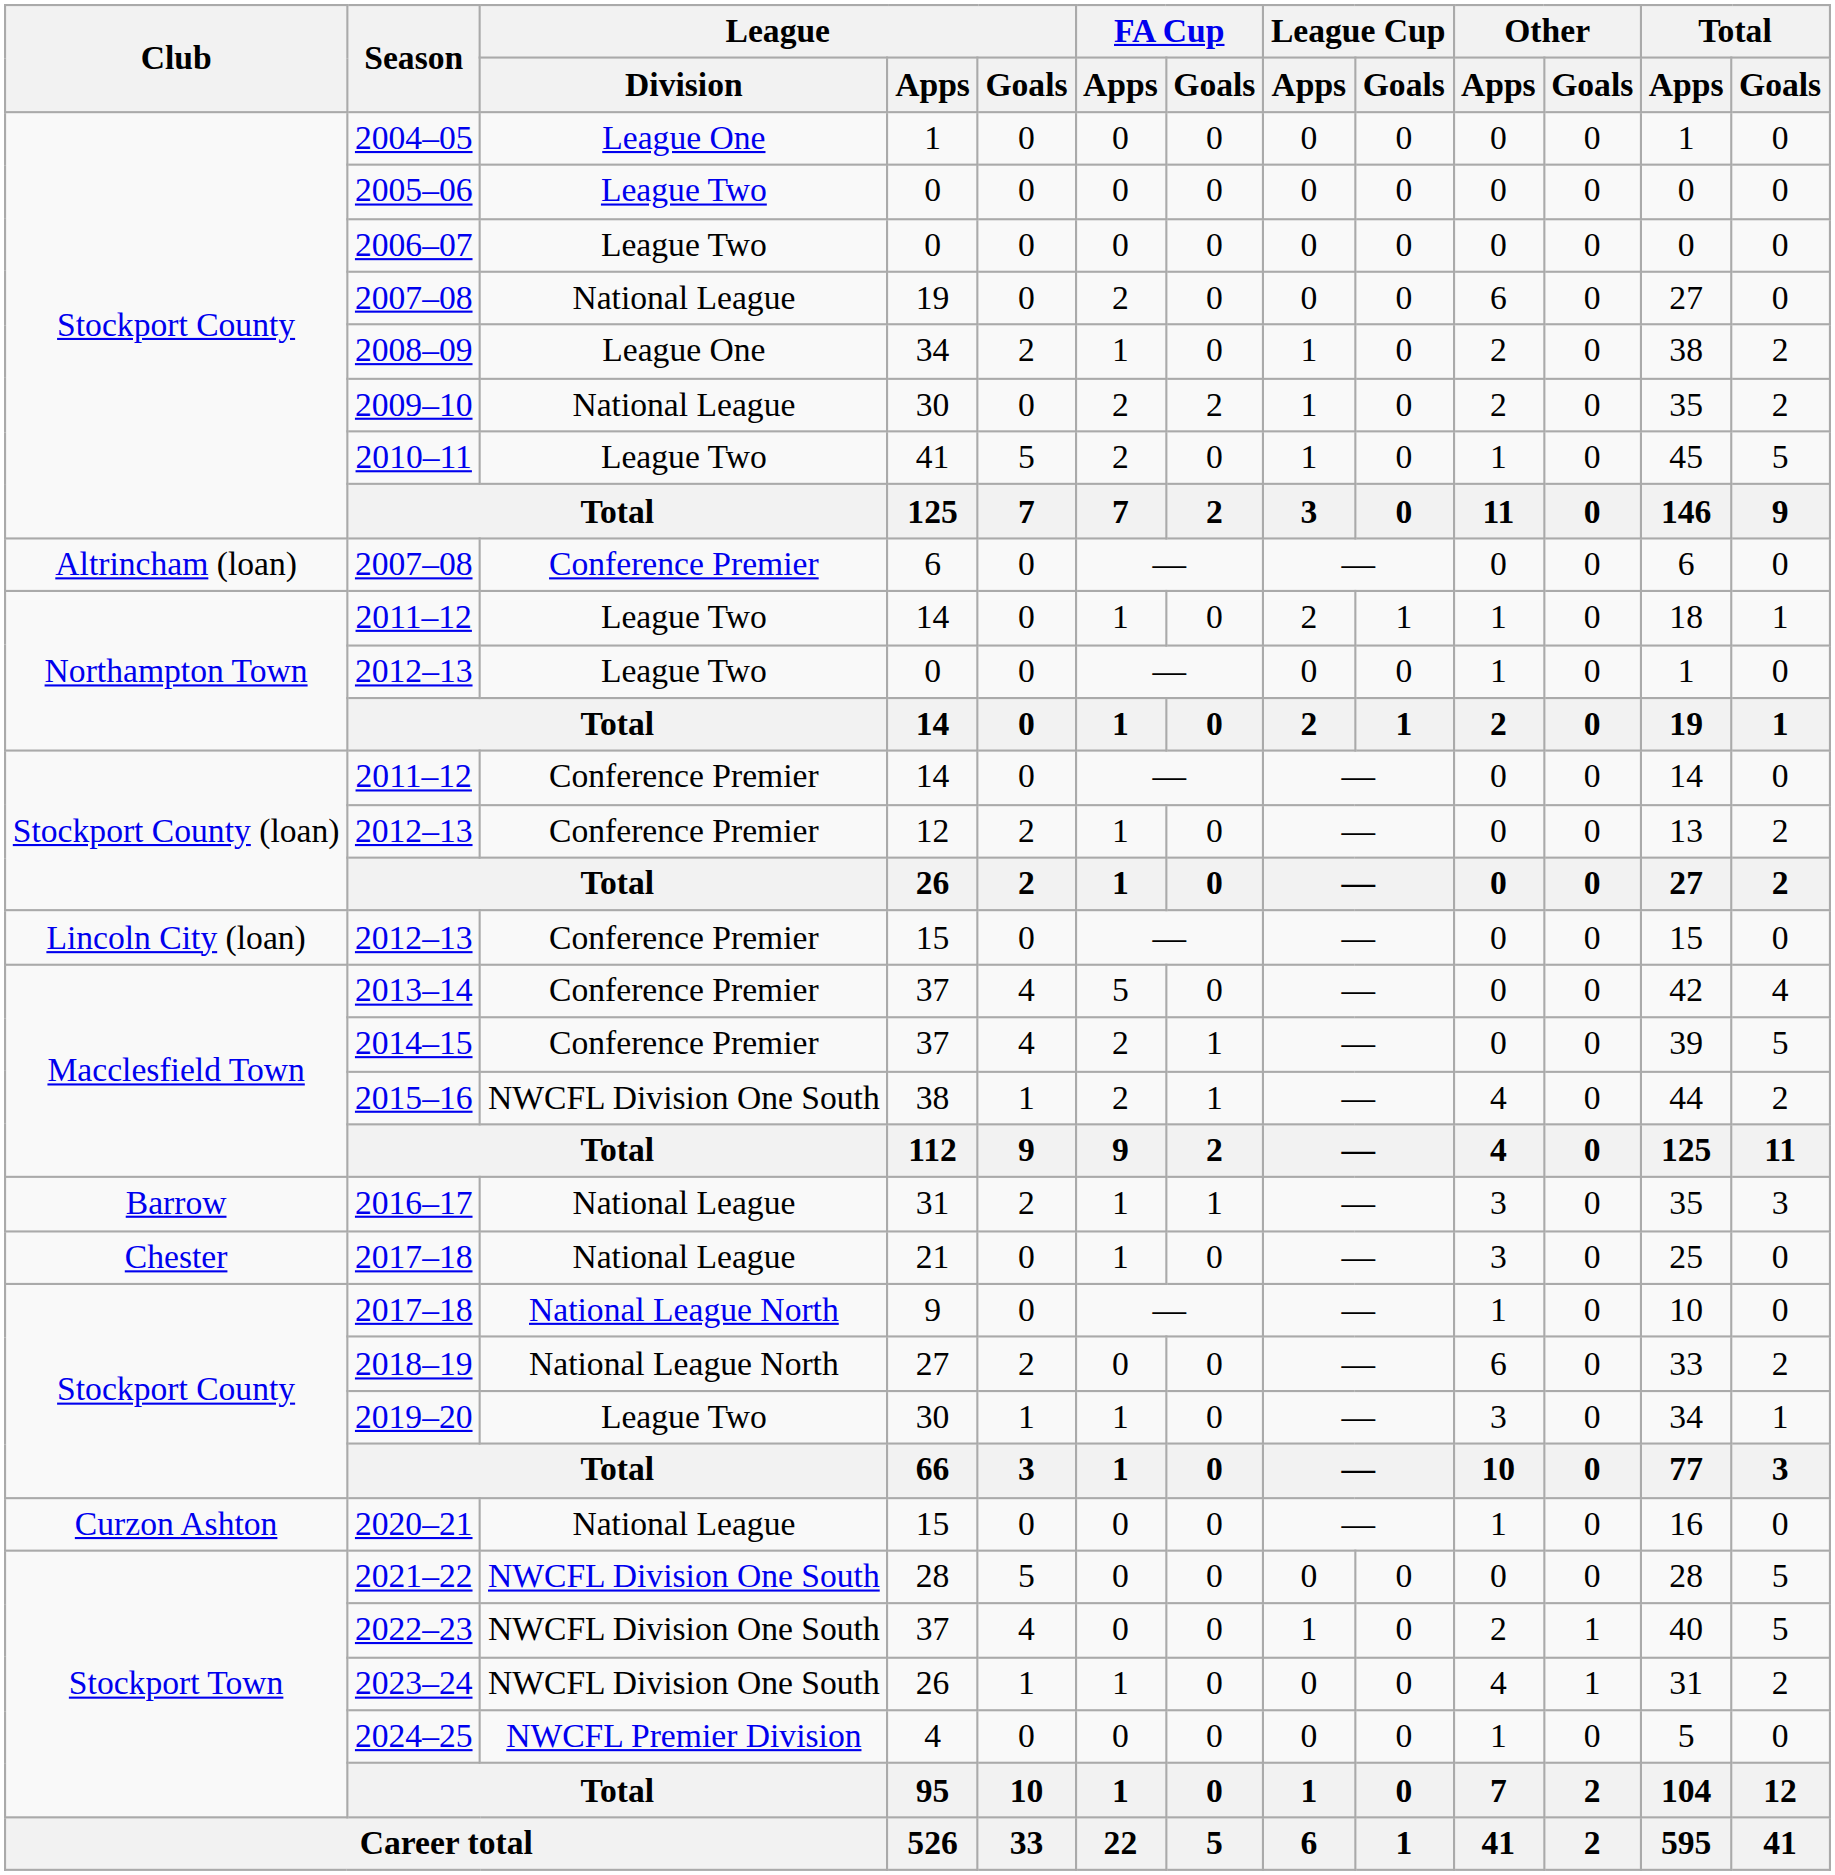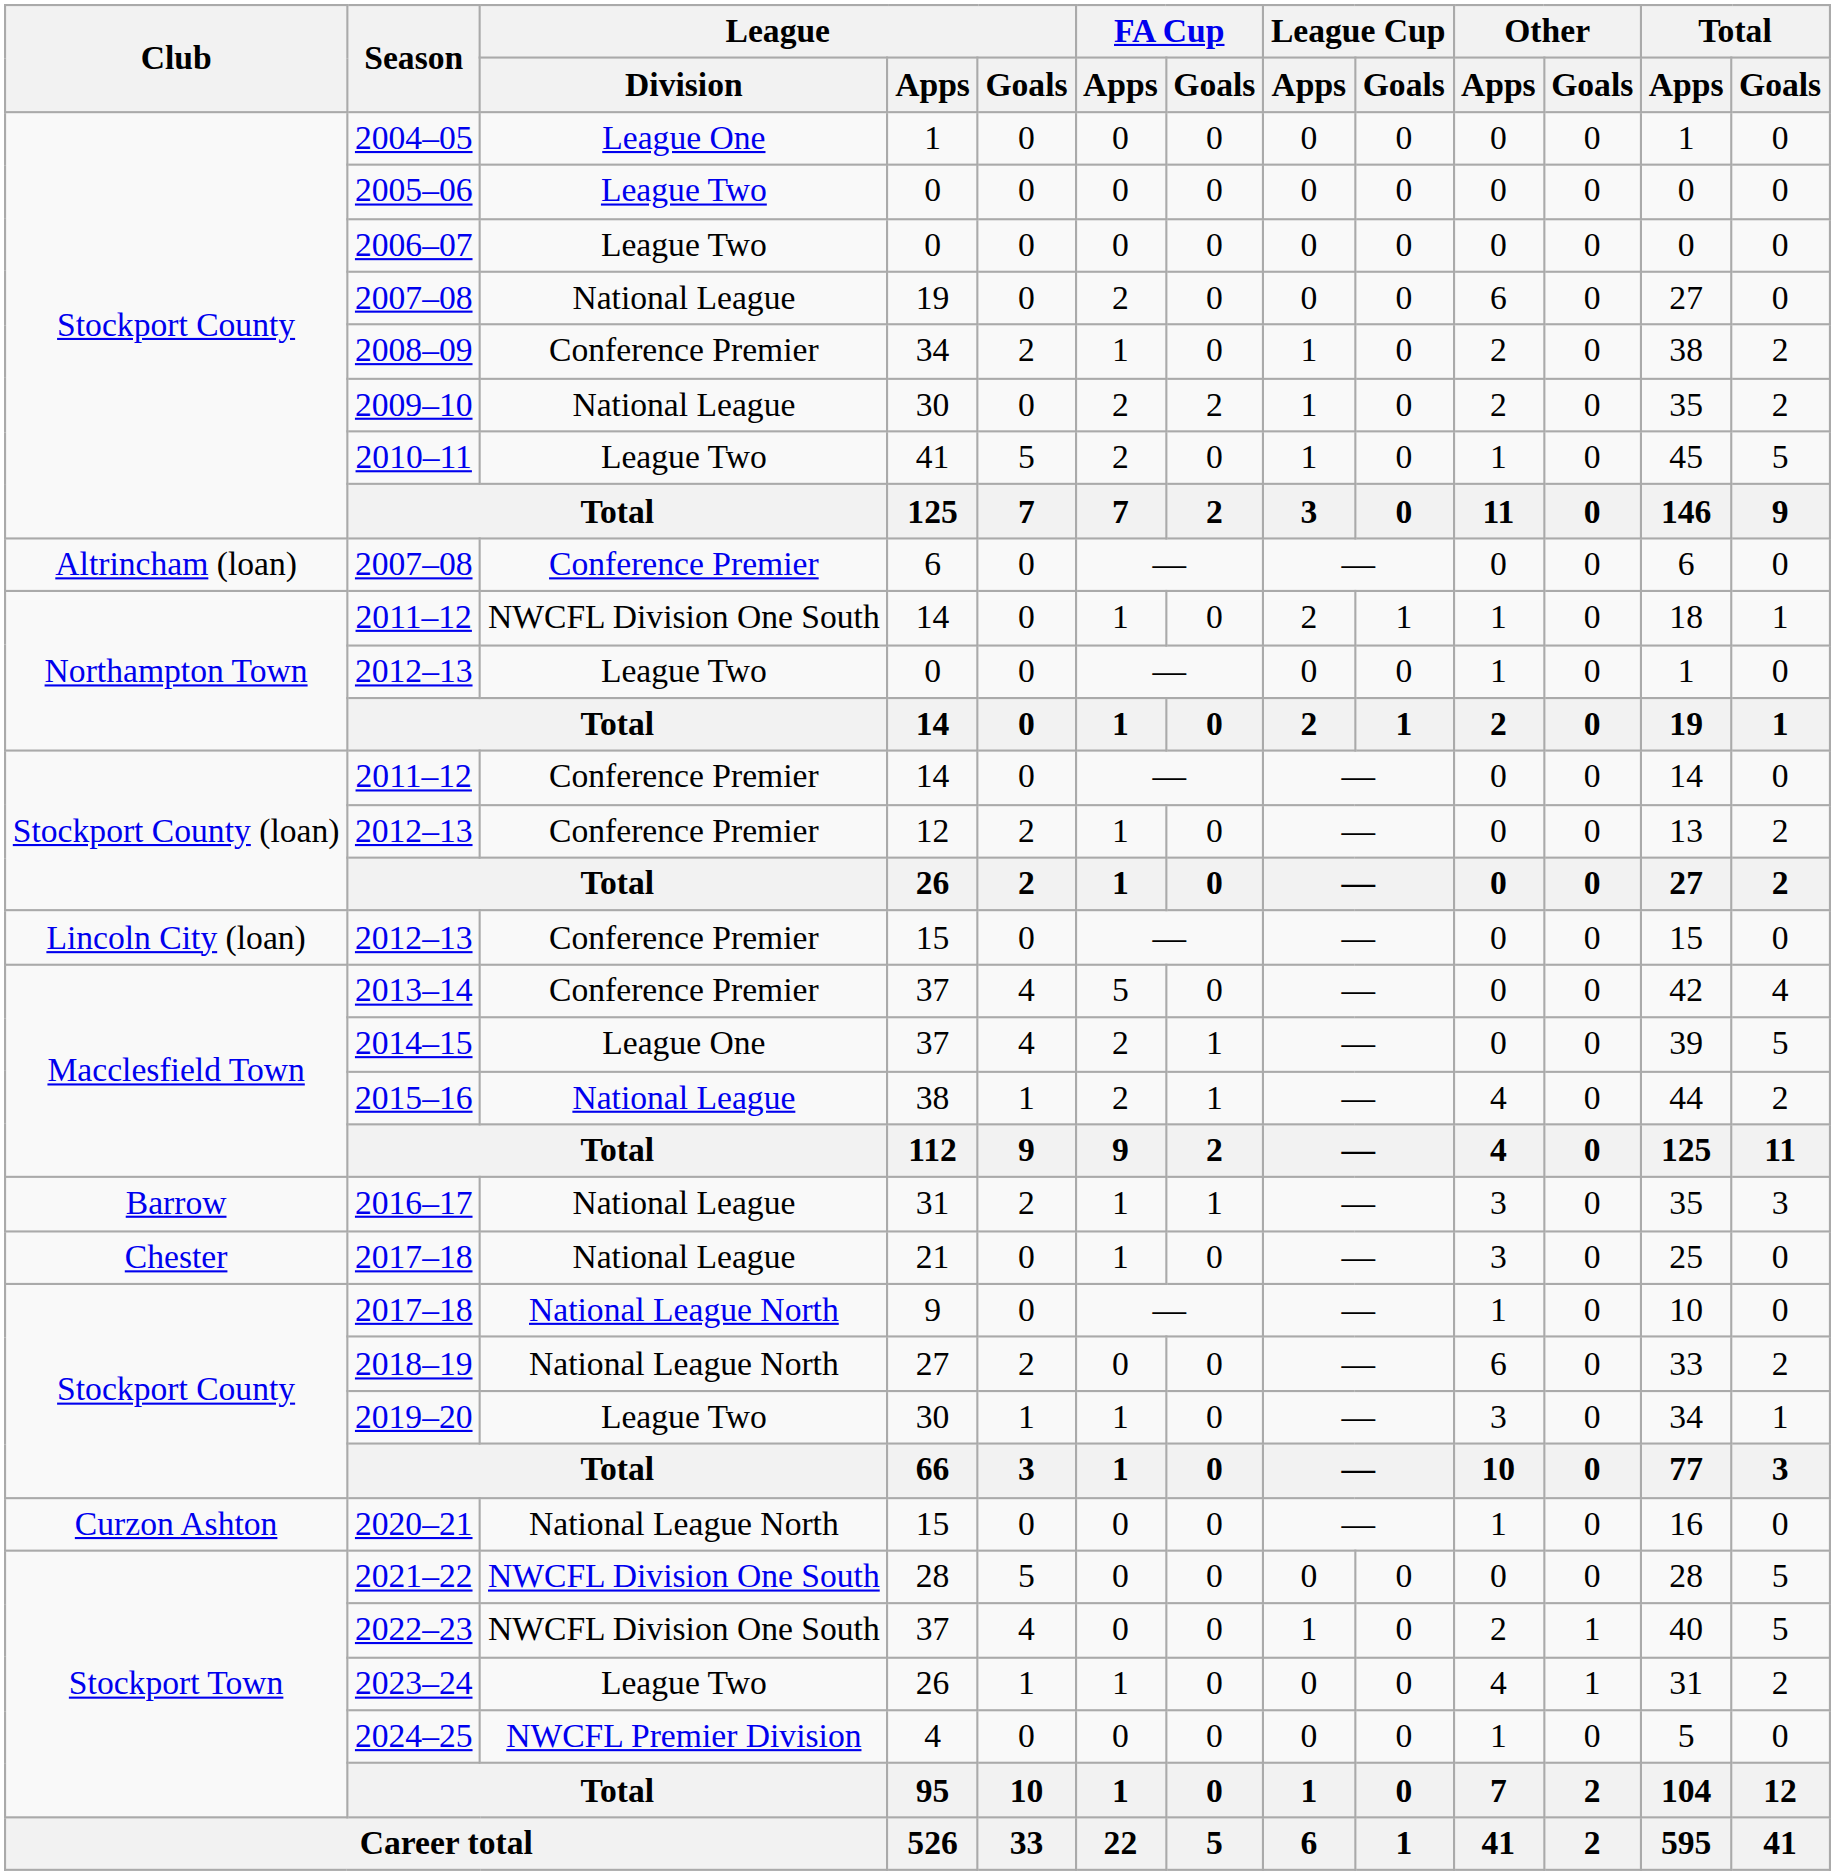2008–09 | League / Division: League One -> Conference Premier
Northampton Town / 2011–12 | League / Division: League Two -> NWCFL Division One South
2014–15 | League / Division: Conference Premier -> League One
2015–16 | League / Division: NWCFL Division One South -> National League
2020–21 | League / Division: National League -> National League North
2023–24 | League / Division: NWCFL Division One South -> League Two
